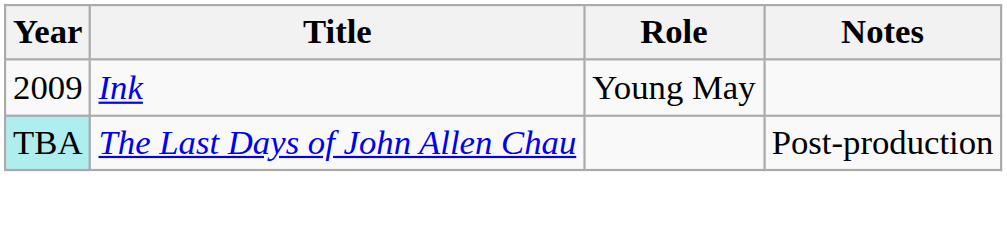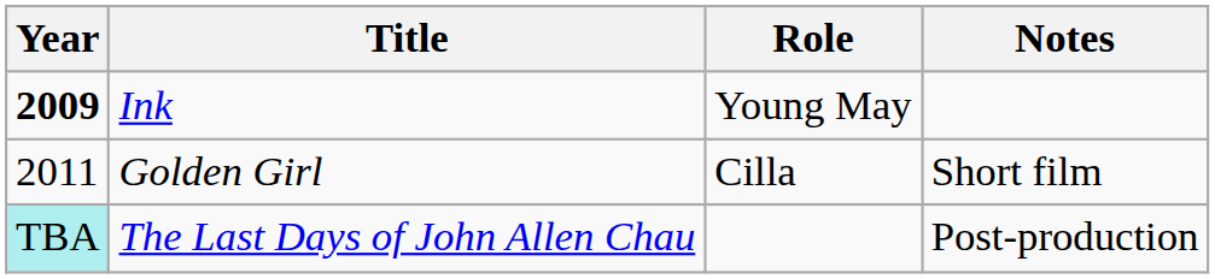Ink | Year: normal -> bold
+ row: 2011 | Golden Girl | Cilla | Short film
